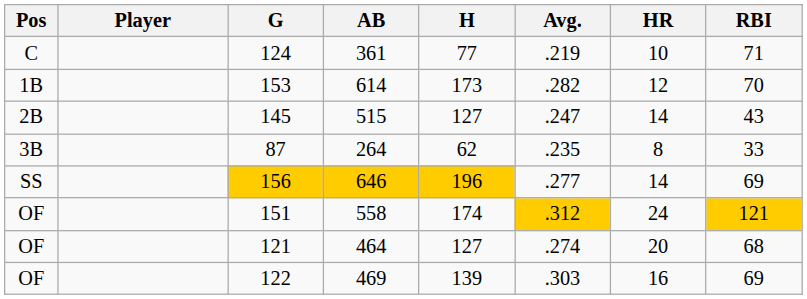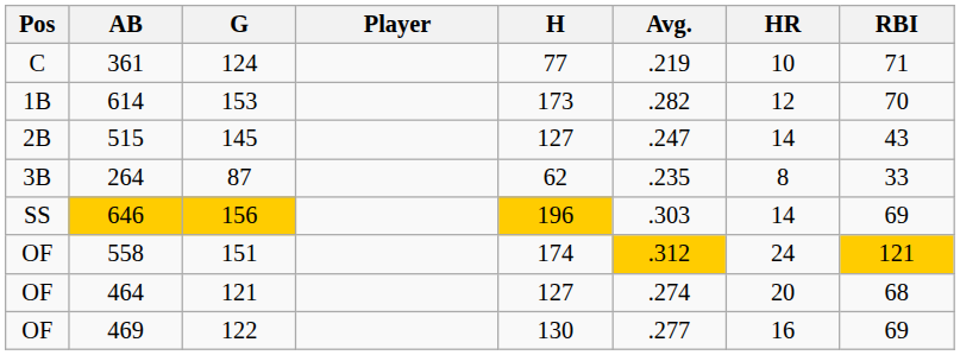columns swapped: Player <-> AB
156 | Avg.: .277 -> .303
122 | H: 139 -> 130
122 | Avg.: .303 -> .277
